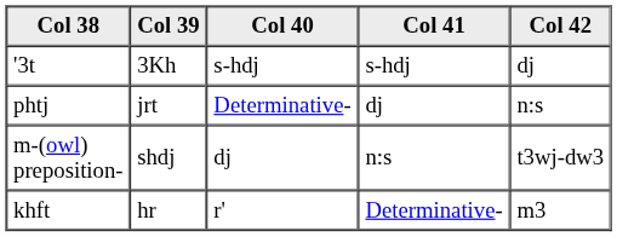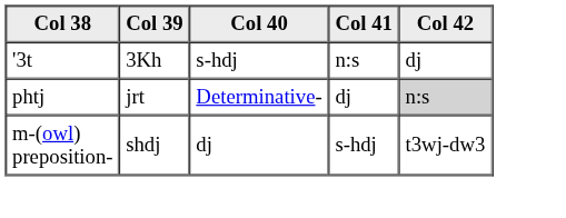'3t | Col 41: s-hdj -> n:s
phtj | Col 42: no background -> lightgrey background
m-(owl) preposition- | Col 41: n:s -> s-hdj
- row: khft | hr | r' | Determinative- | m3
